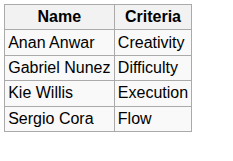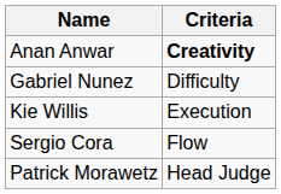Anan Anwar | Criteria: normal -> bold
+ row: Patrick Morawetz | Head Judge
